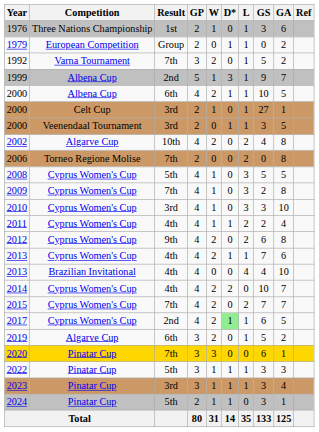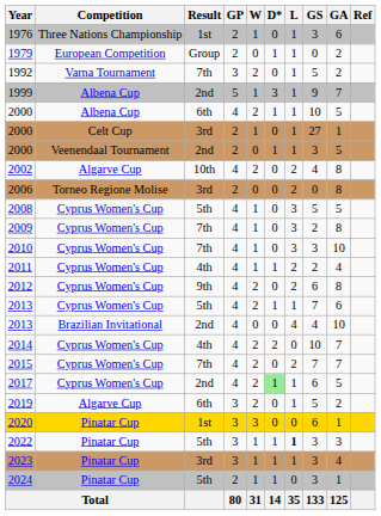2000 / Veenendaal Tournament | Result: 3rd -> 2nd
2006 | Result: 7th -> 3rd
2010 | Result: 3rd -> 7th
2013 / Cyprus Women's Cup | Result: 4th -> 5th
2013 / Brazilian Invitational | Result: 4th -> 2nd
2020 | Result: 7th -> 1st
2022 | L: normal -> bold
